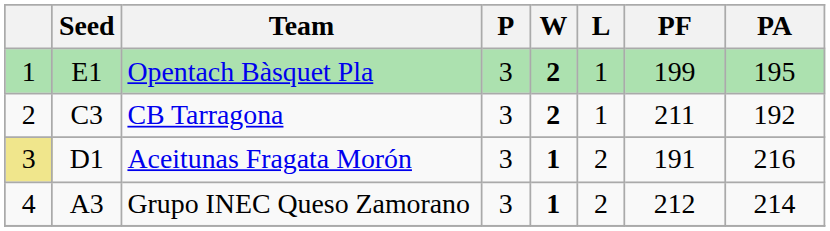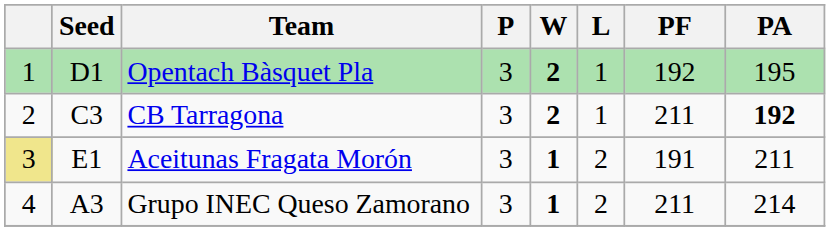Opentach Bàsquet Pla | Seed: E1 -> D1
Opentach Bàsquet Pla | PF: 199 -> 192
CB Tarragona | PA: normal -> bold
Aceitunas Fragata Morón | Seed: D1 -> E1
Aceitunas Fragata Morón | PA: 216 -> 211
Grupo INEC Queso Zamorano | PF: 212 -> 211
